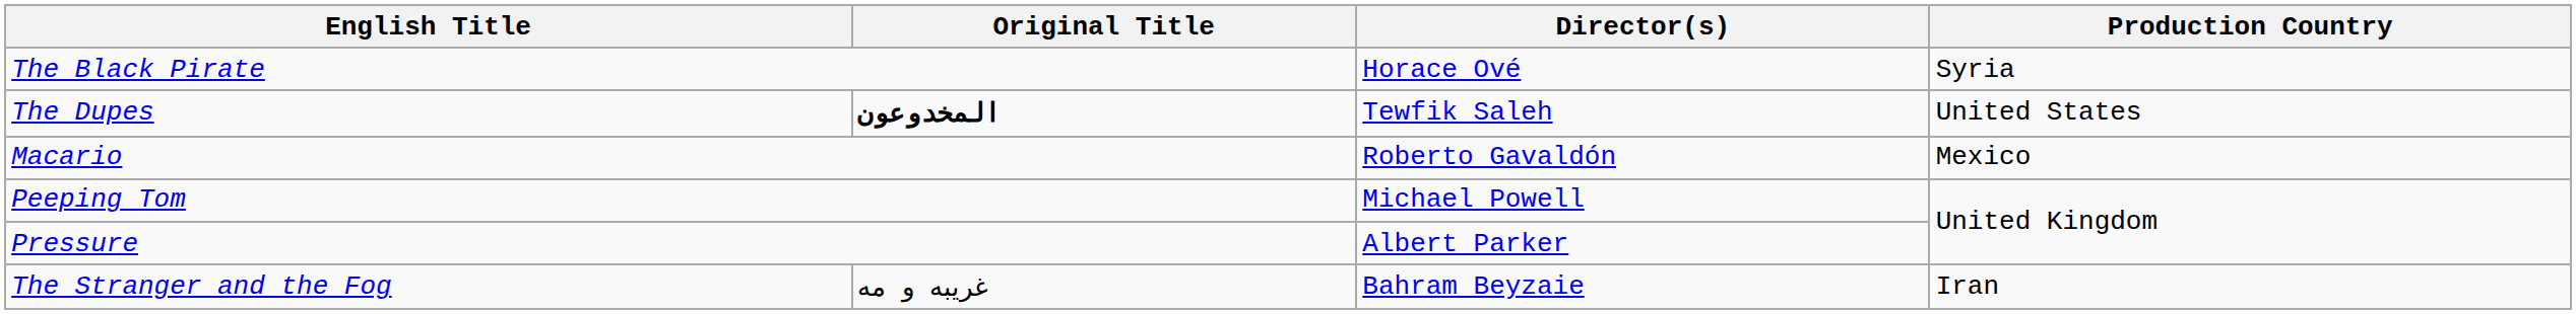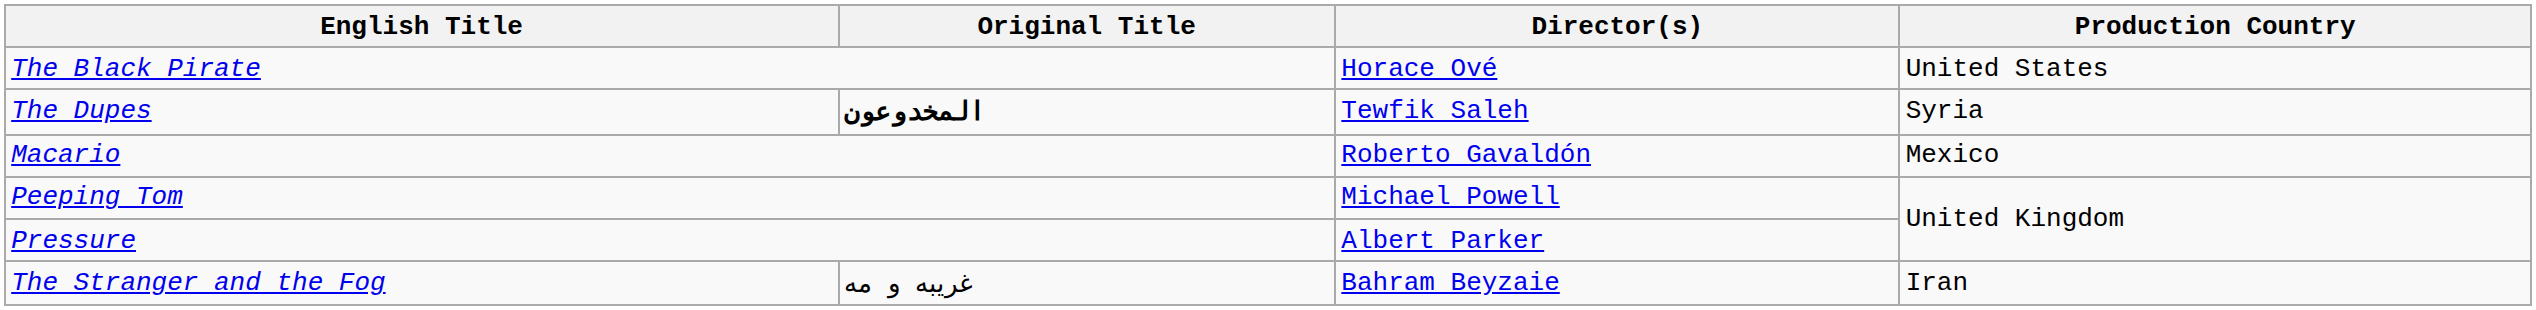The Black Pirate | Production Country: Syria -> United States
The Dupes | Production Country: United States -> Syria
